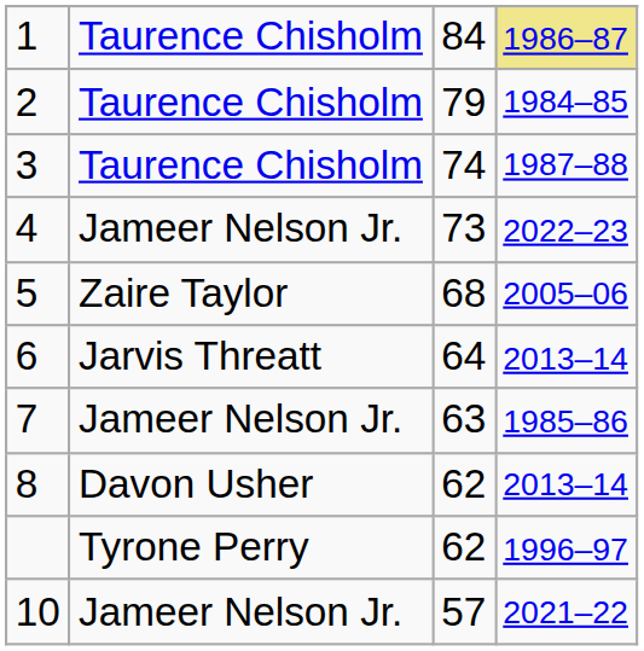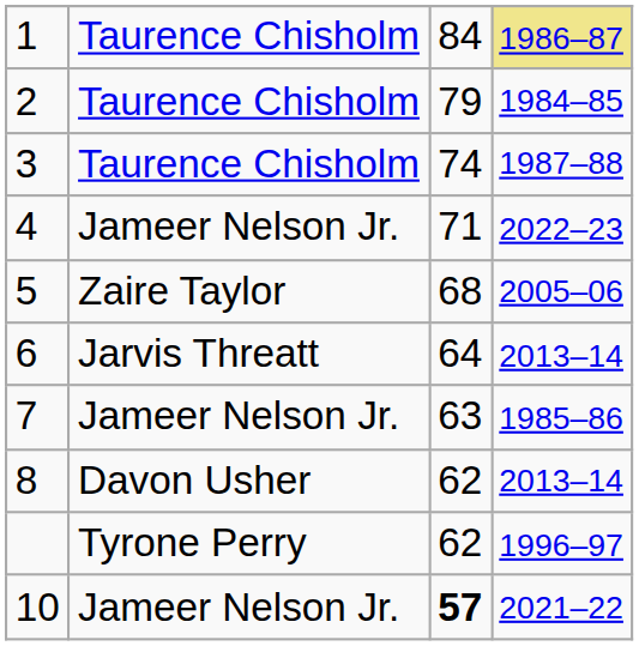4 | column 3: 73 -> 71
10 | column 3: normal -> bold
